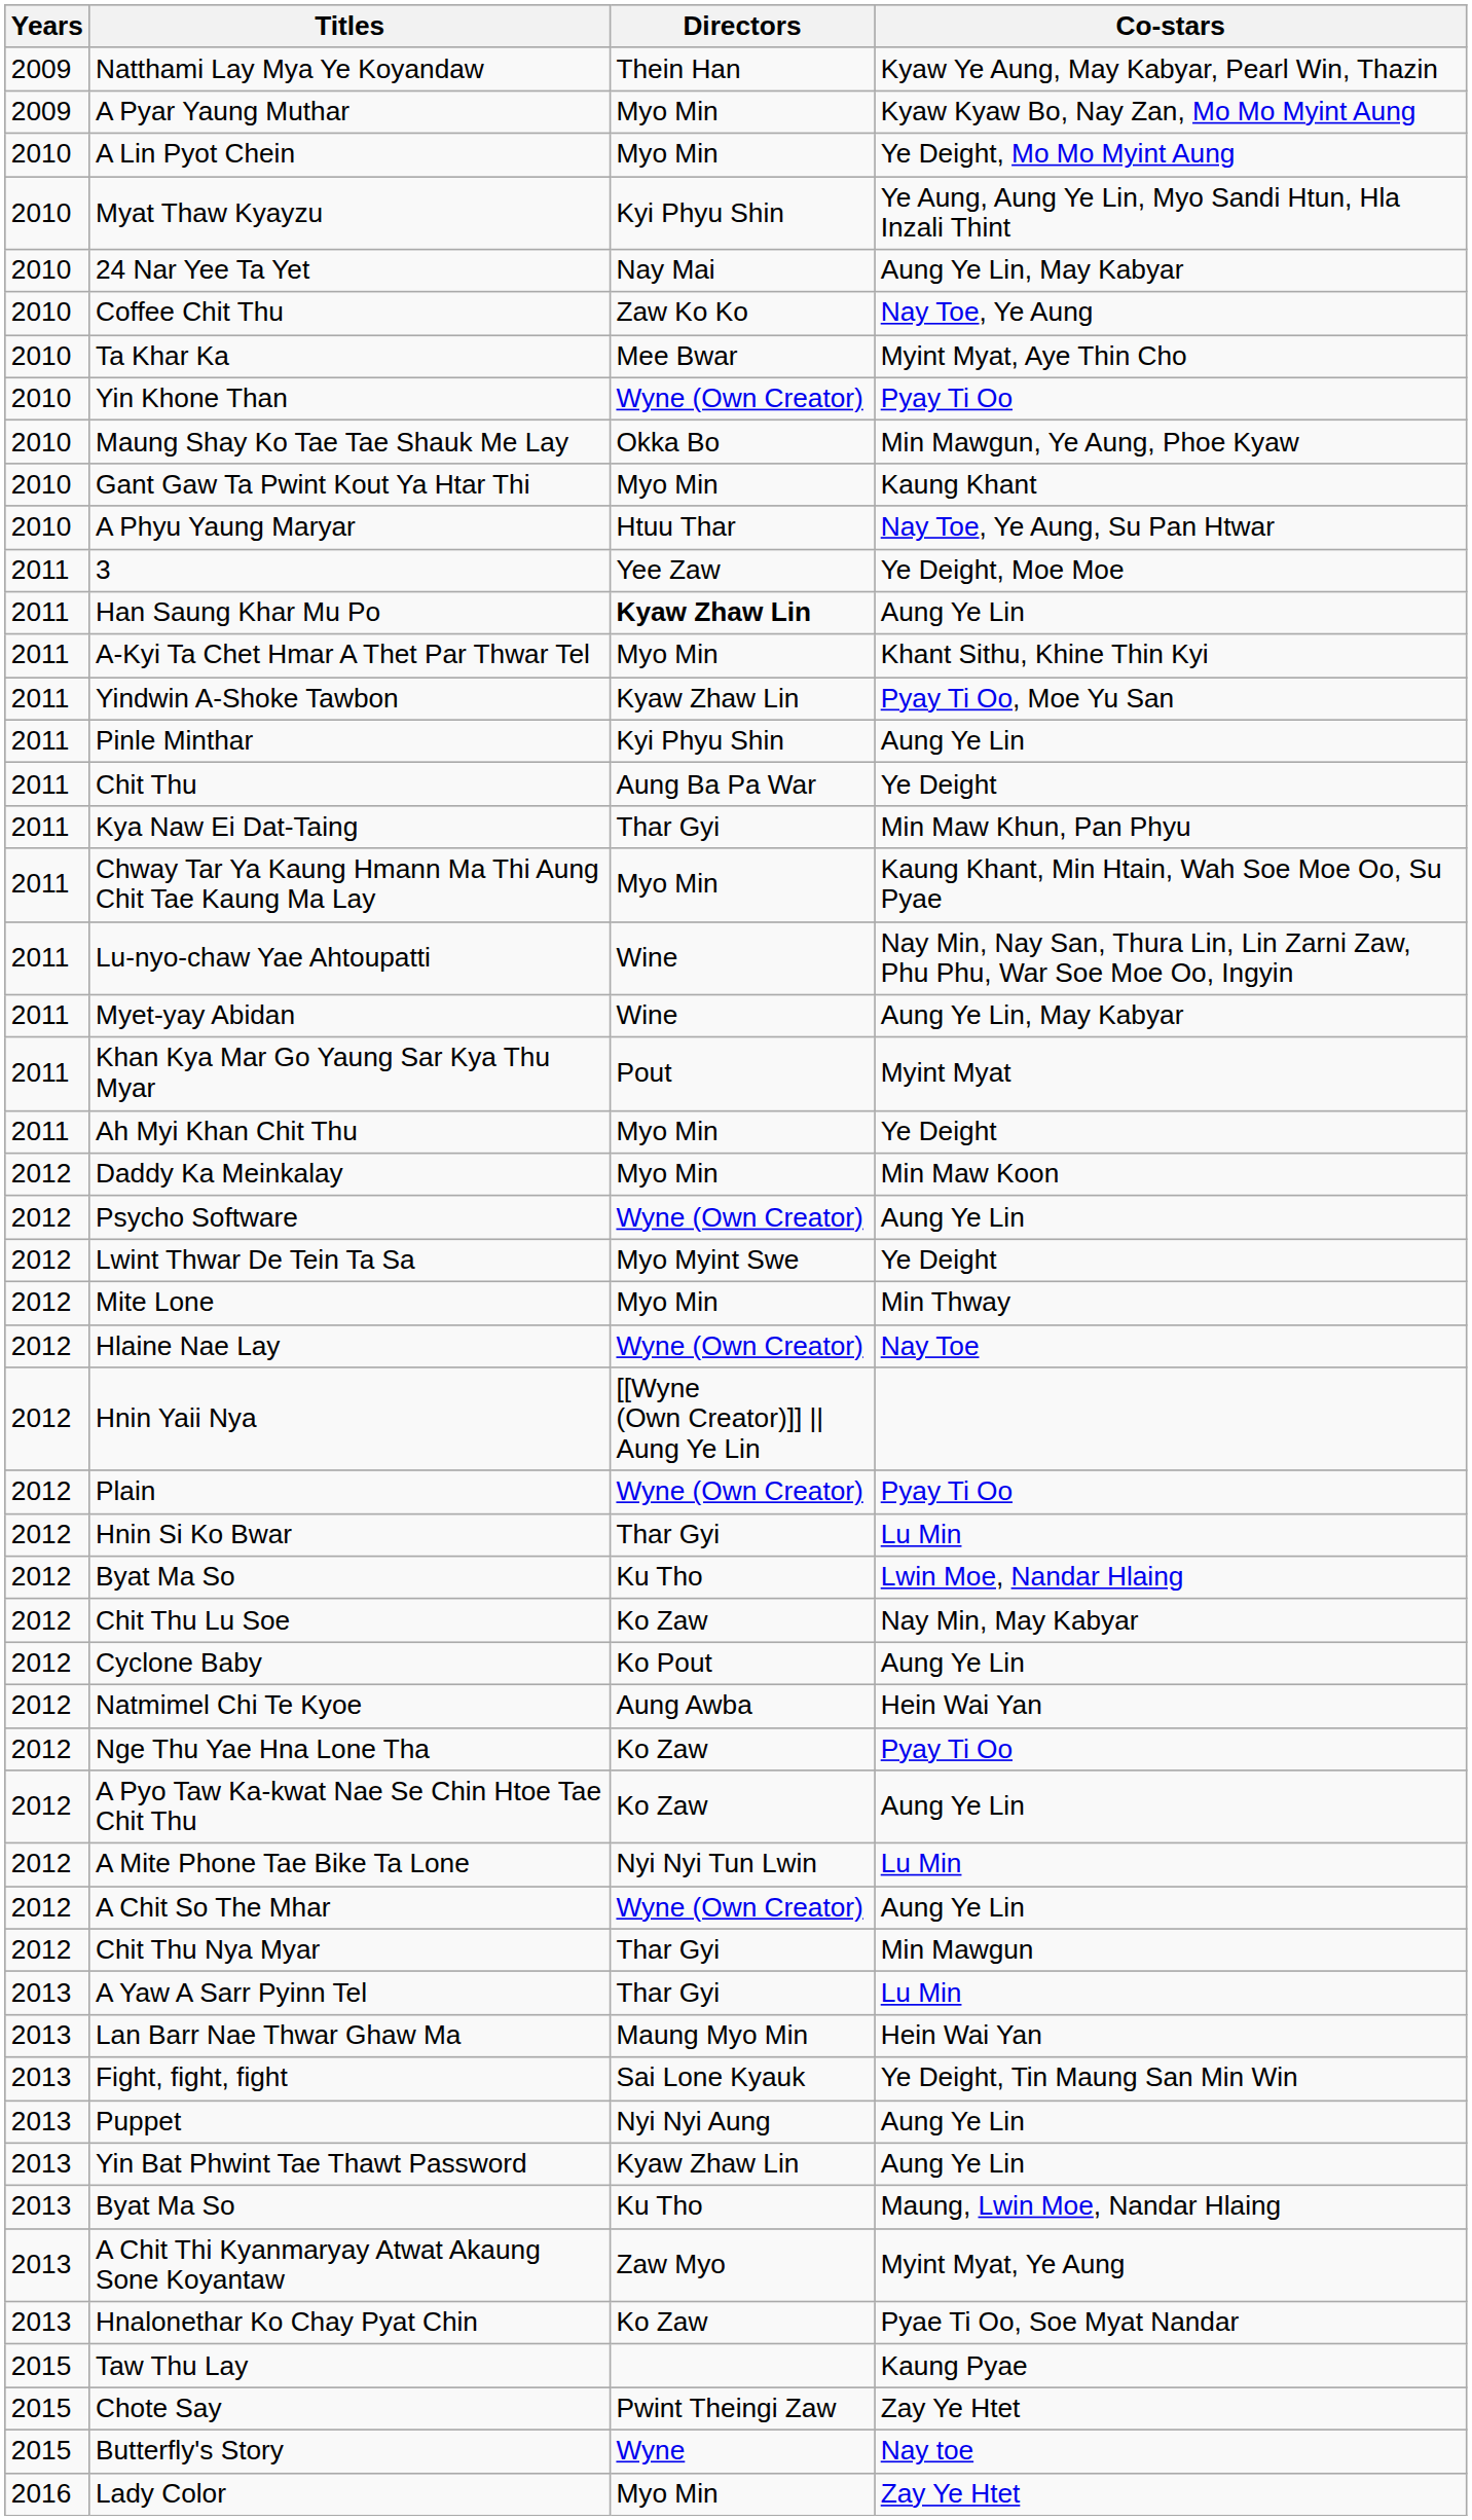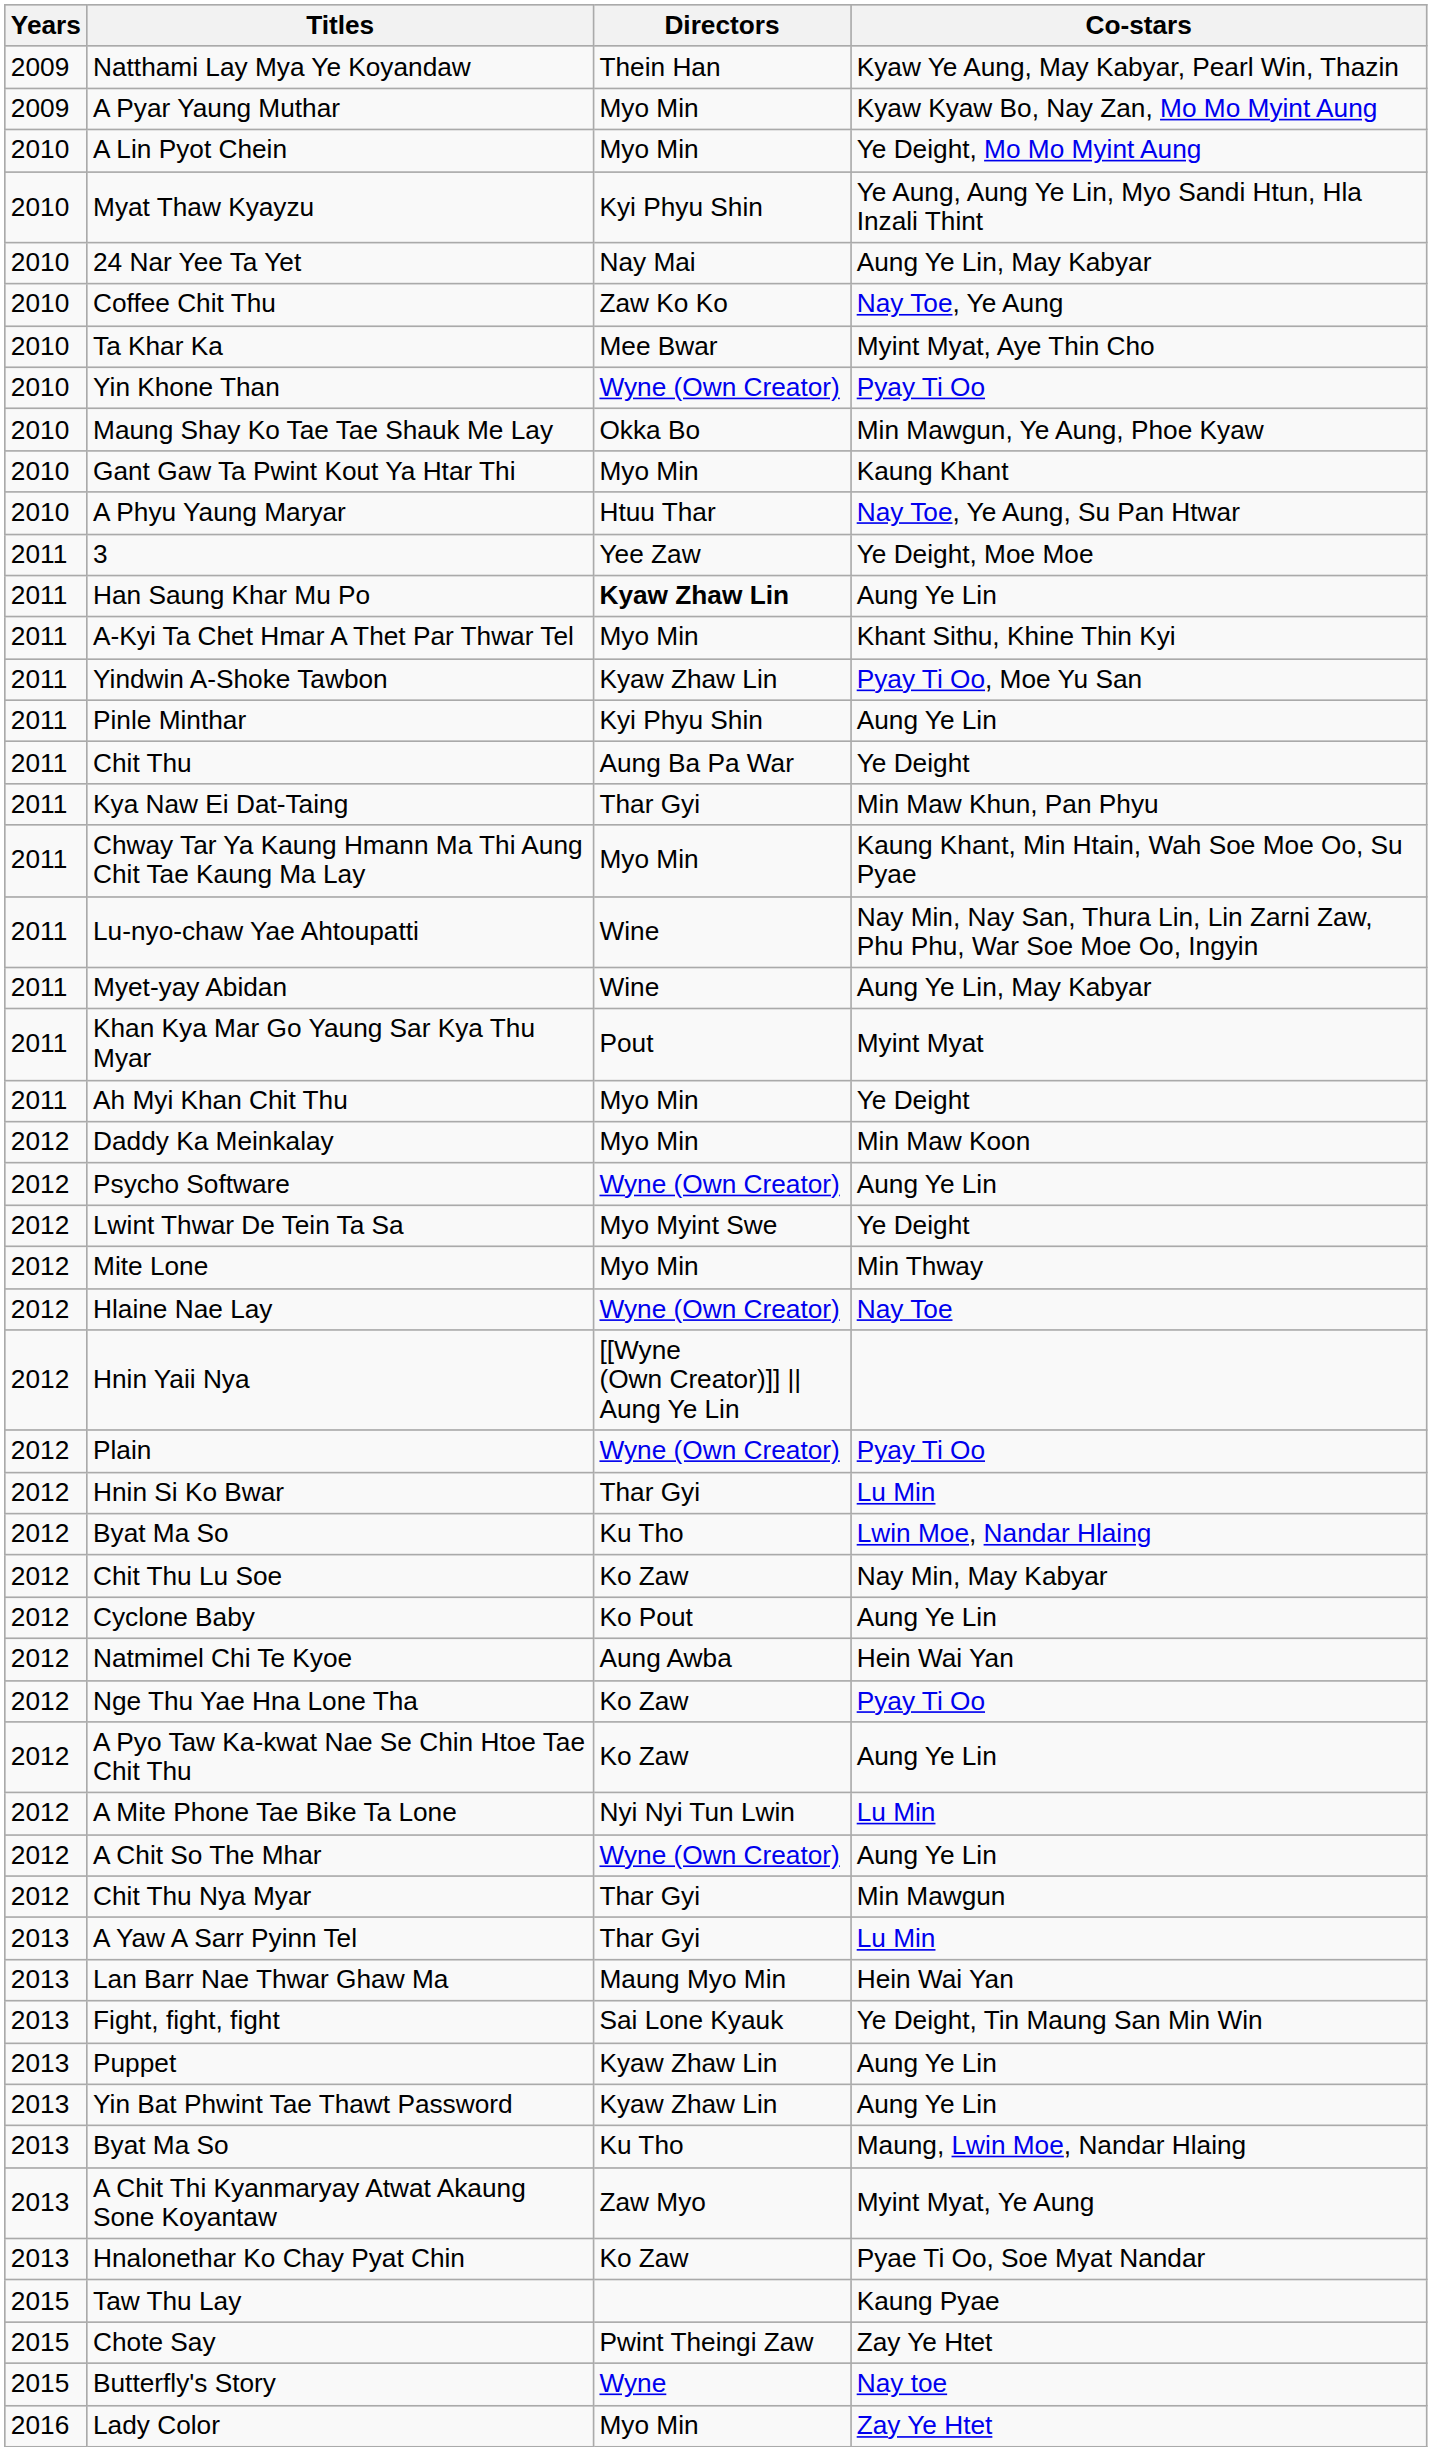Puppet | Directors: Nyi Nyi Aung -> Kyaw Zhaw Lin
